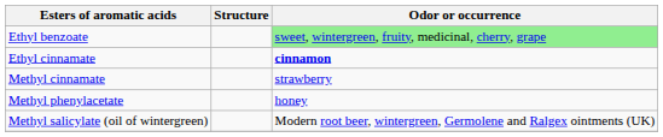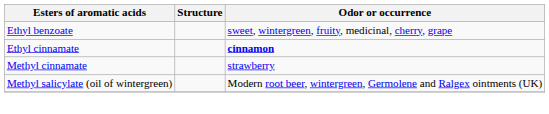Ethyl benzoate | Odor or occurrence: lightgreen background -> no background
- row: Methyl phenylacetate | honey
